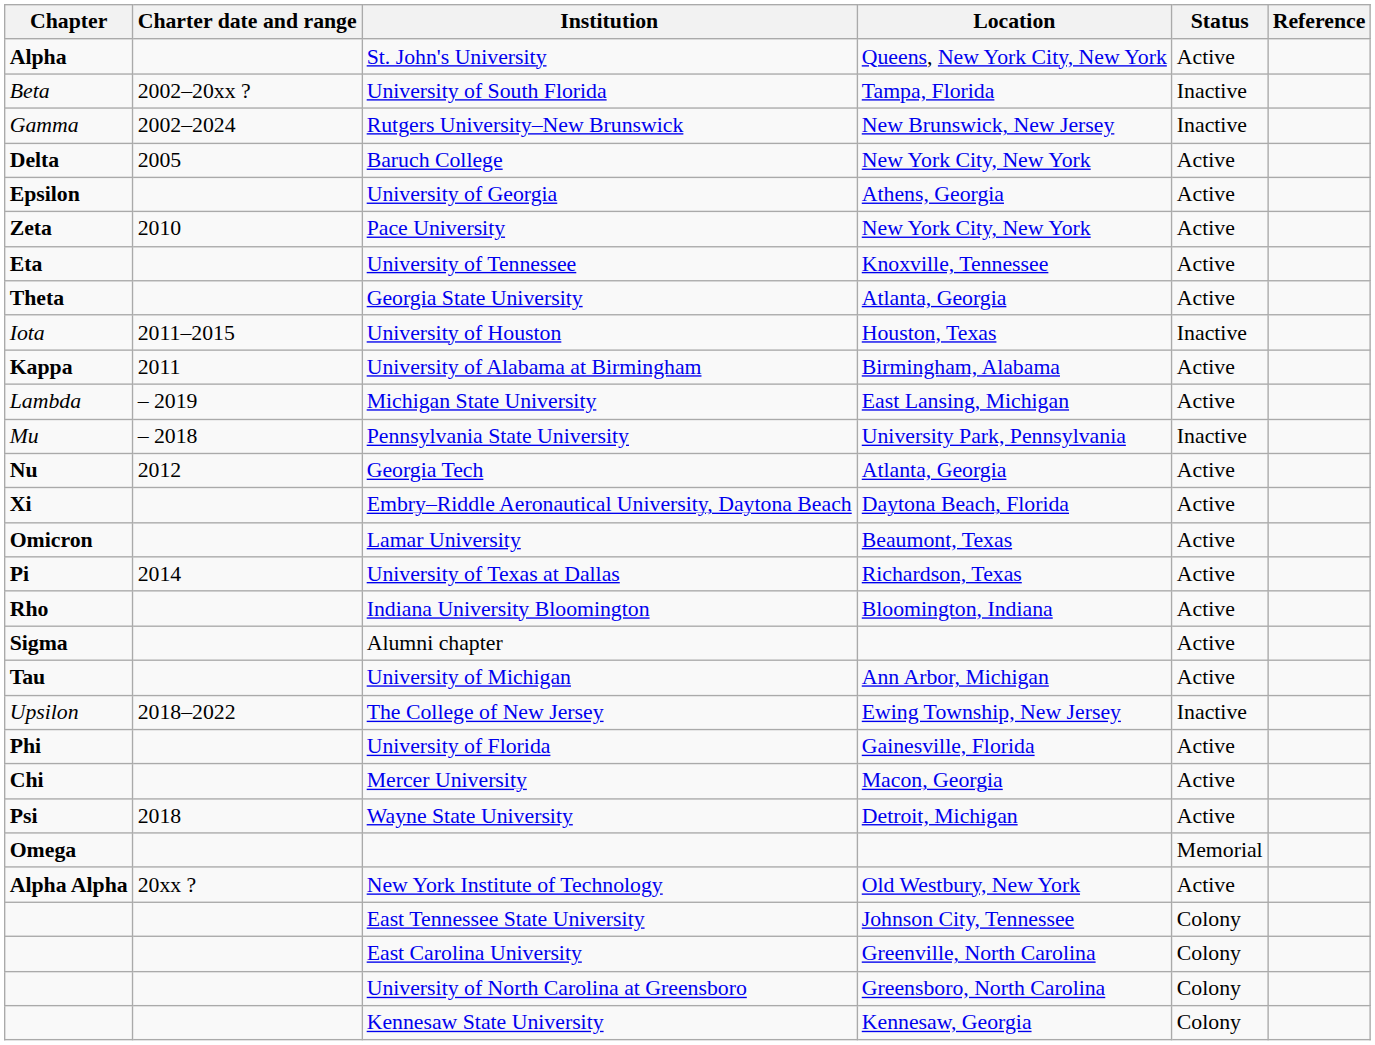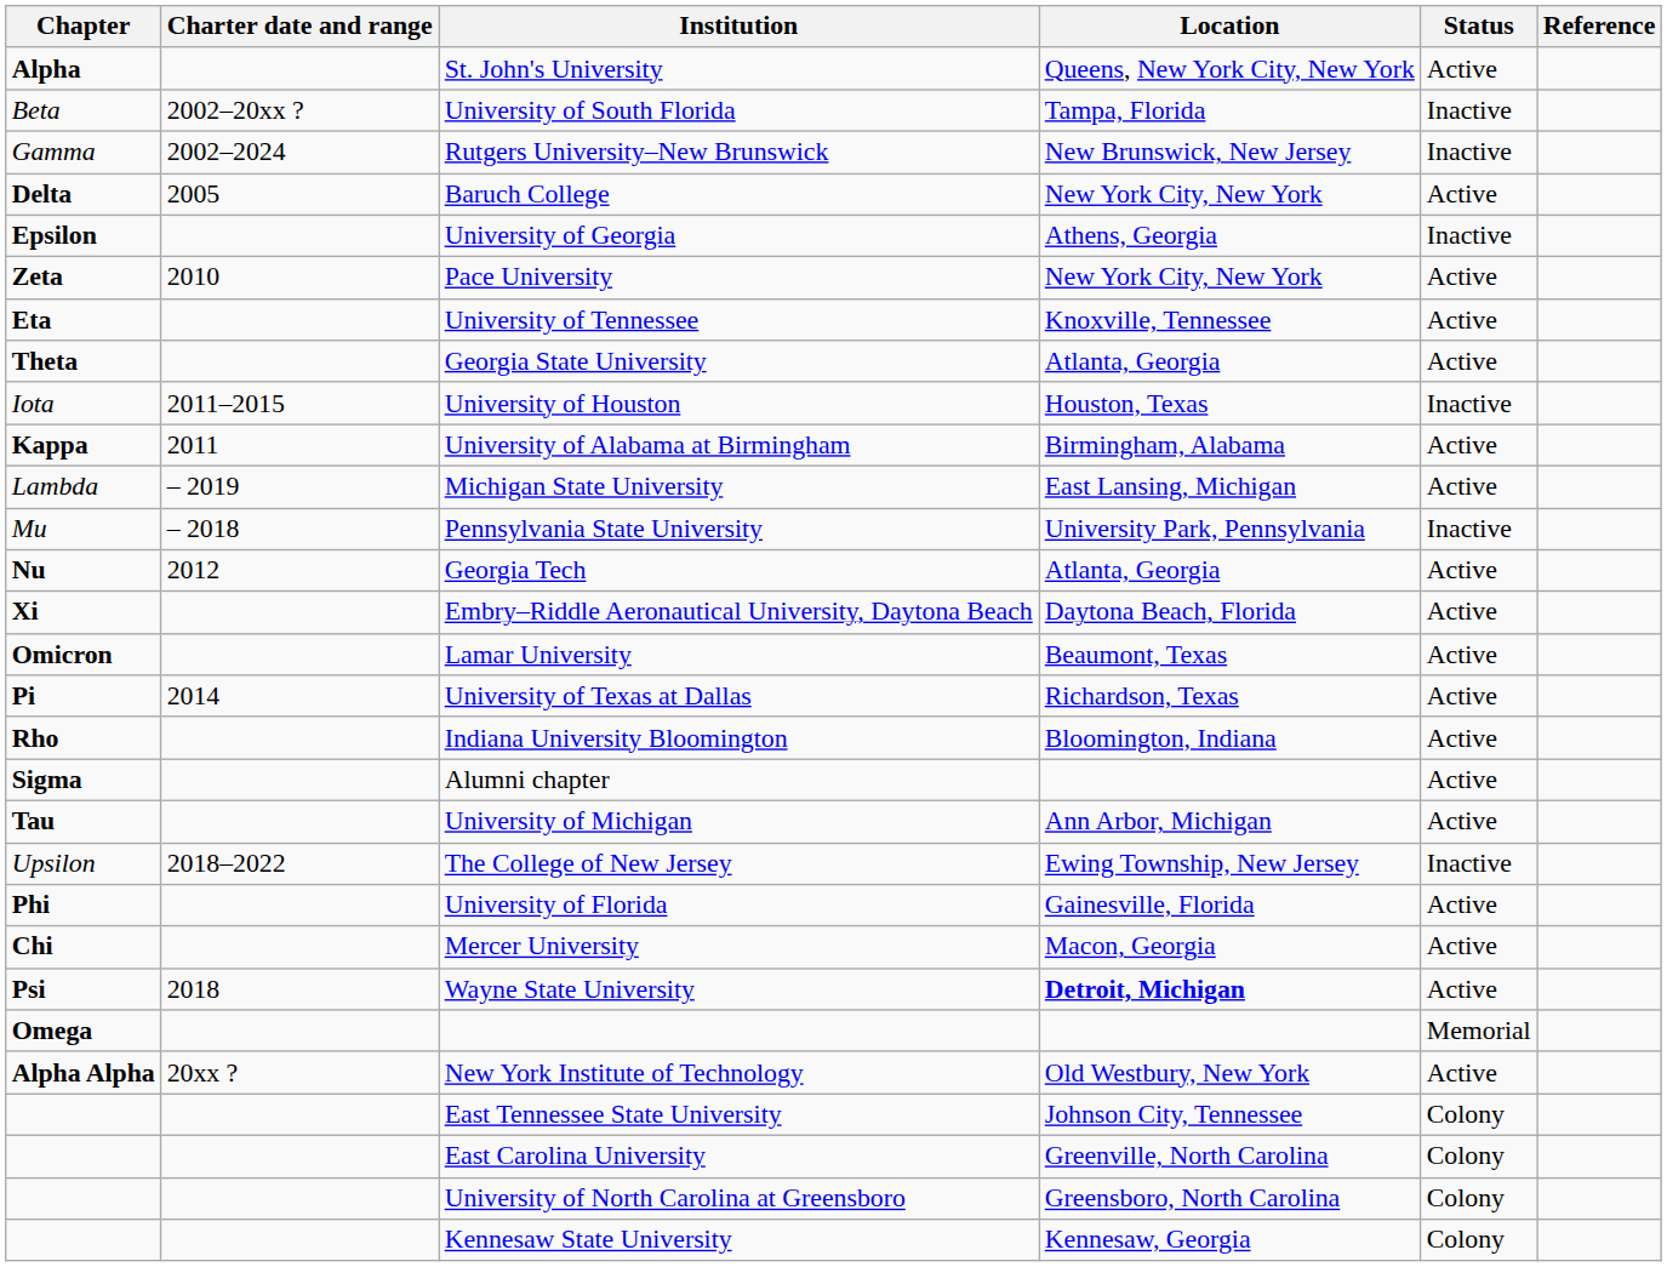University of Georgia | Status: Active -> Inactive
Wayne State University | Location: normal -> bold
